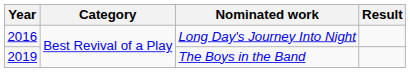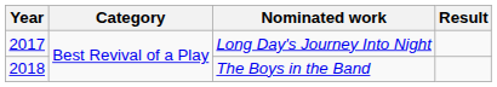Long Day's Journey Into Night | Year: 2016 -> 2017
The Boys in the Band | Year: 2019 -> 2018
